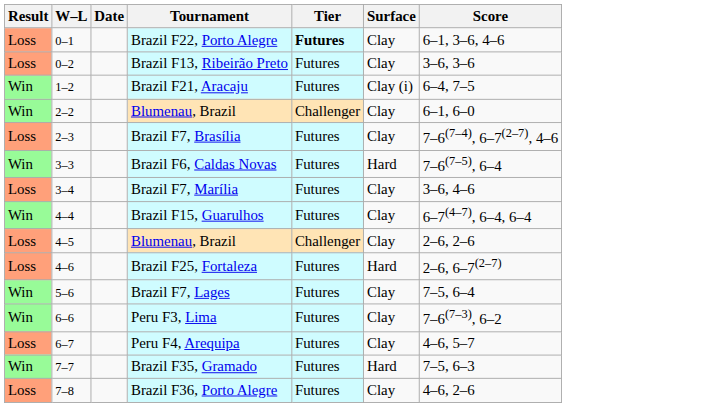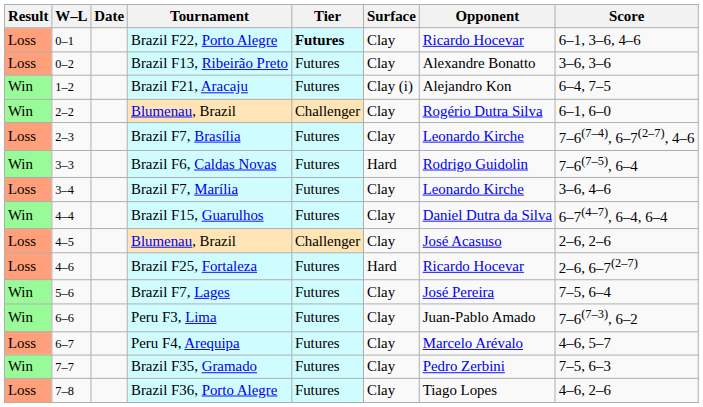+ column: Opponent | Ricardo Hocevar | Alexandre Bonatto | Alejandro Kon | Rogério Dutra Silva | Leonardo Kirche | Rodrigo Guidolin | Leonardo Kirche | Daniel Dutra da Silva | José Acasuso | Ricardo Hocevar | José Pereira | Juan-Pablo Amado | Marcelo Arévalo | Pedro Zerbini | Tiago Lopes
Brazil F35, Gramado | Surface: Hard -> Clay
